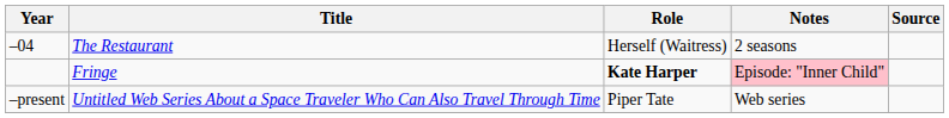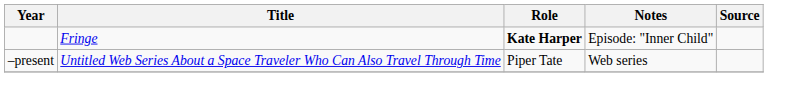- row: –04 | The Restaurant | Herself (Waitress) | 2 seasons
Fringe | Notes: pink background -> no background
